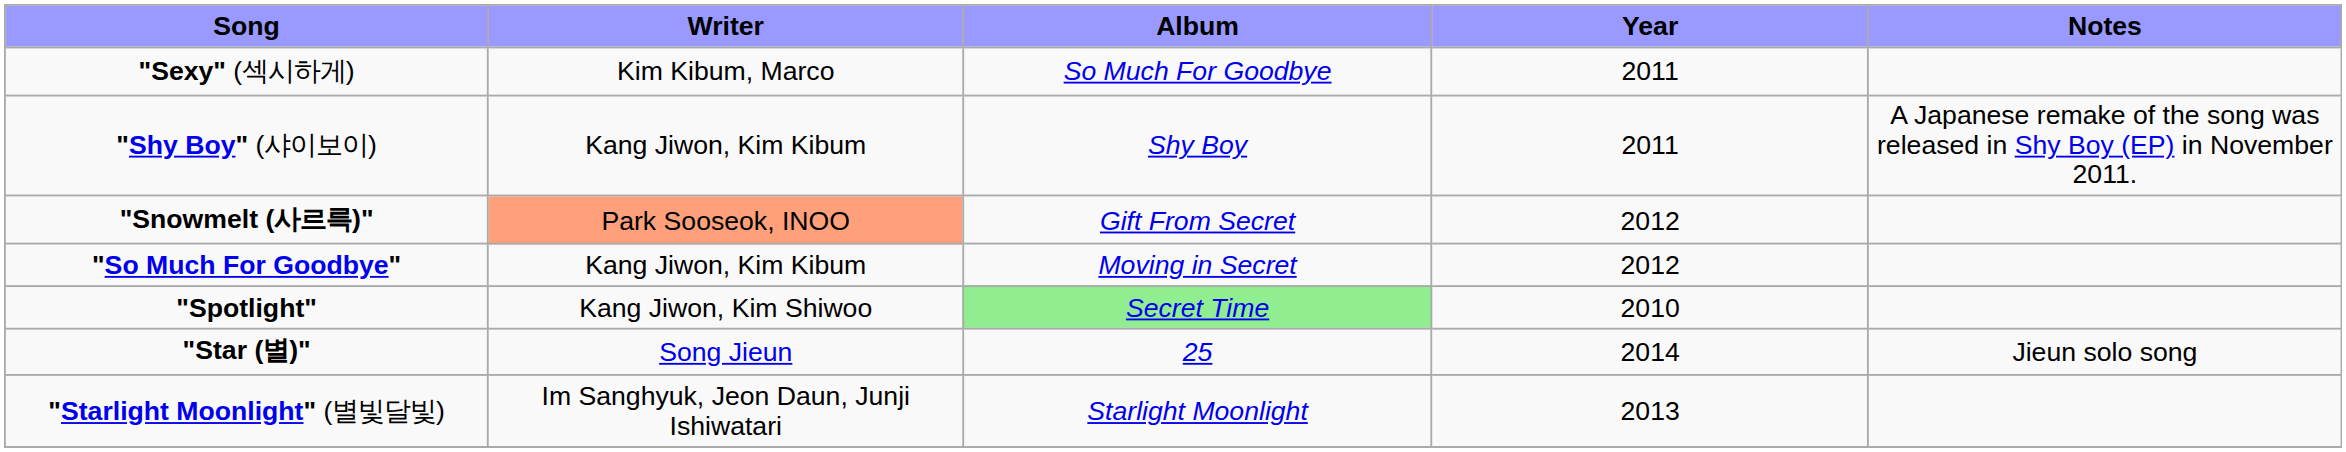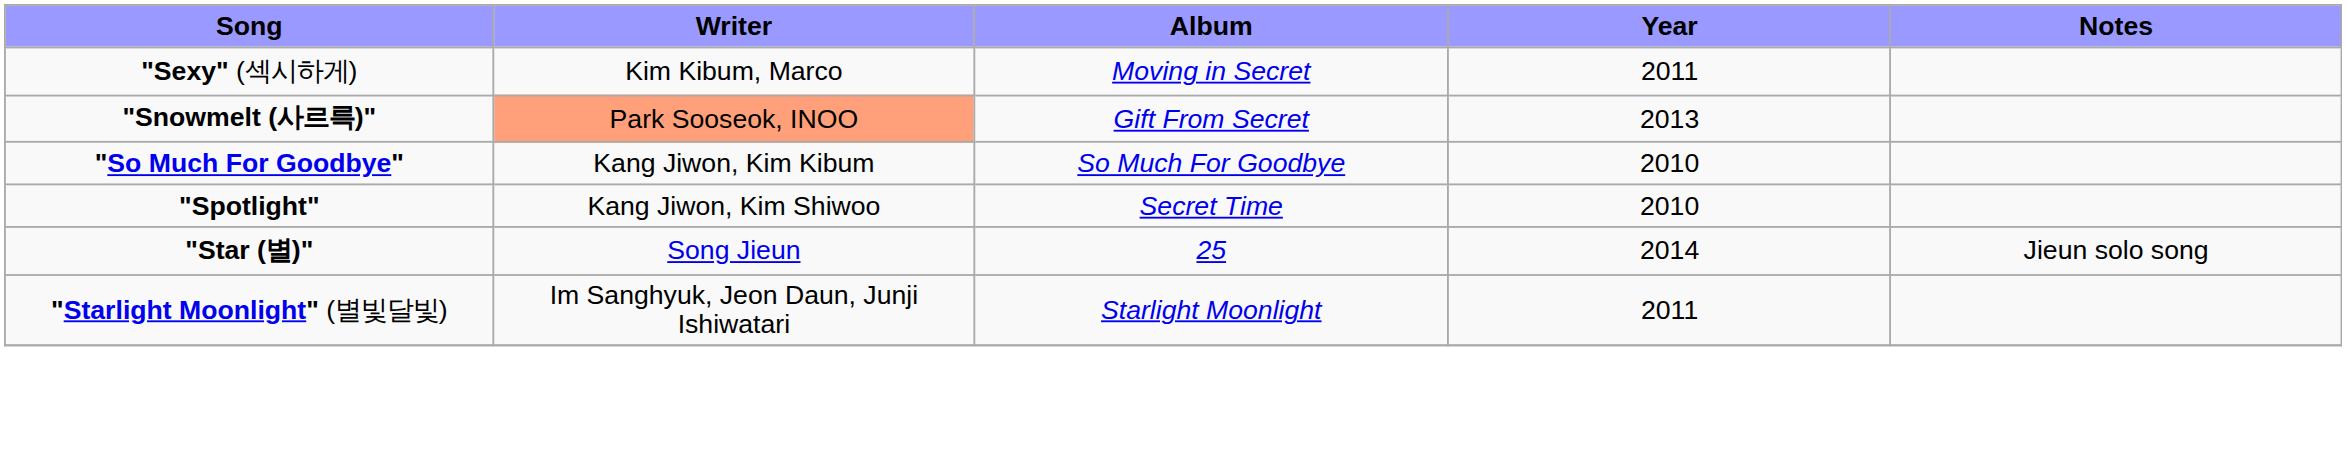"Sexy" (섹시하게) | Album: So Much For Goodbye -> Moving in Secret
- row: "Shy Boy" (샤이보이) | Kang Jiwon, Kim Kibum | Shy Boy | 2011 | A Japanese remake of the song was released in Shy Boy (EP) in November 2011.
"Snowmelt (사르륵)" | Year: 2012 -> 2013
"So Much For Goodbye" | Album: Moving in Secret -> So Much For Goodbye
"So Much For Goodbye" | Year: 2012 -> 2010
"Spotlight" | Album: lightgreen background -> no background
"Starlight Moonlight" (별빛달빛) | Year: 2013 -> 2011
